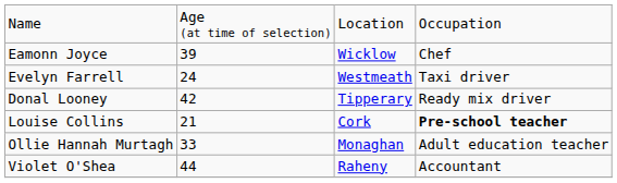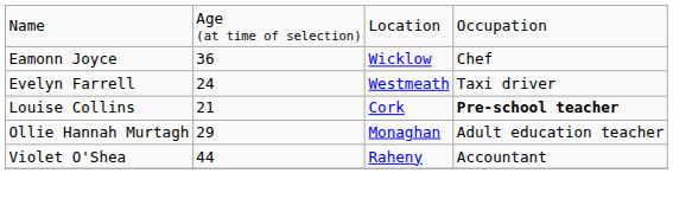Eamonn Joyce | column 2: 39 -> 36
- row: Donal Looney | 42 | Tipperary | Ready mix driver
Ollie Hannah Murtagh | column 2: 33 -> 29
